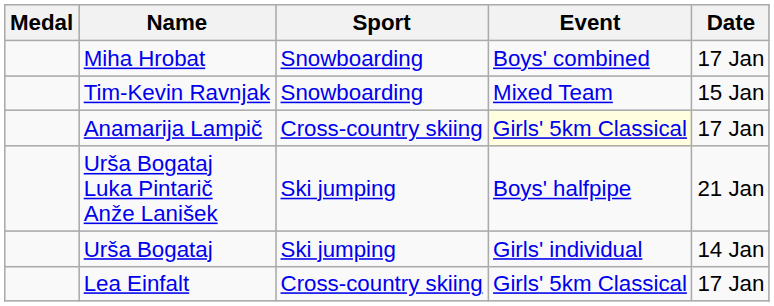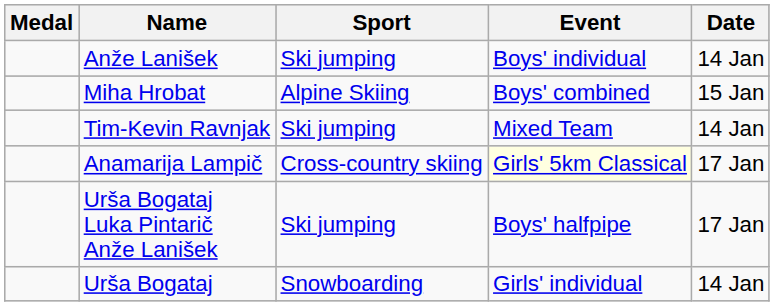+ row: Anže Lanišek | Ski jumping | Boys' individual | 14 Jan
Miha Hrobat | Sport: Snowboarding -> Alpine Skiing
Miha Hrobat | Date: 17 Jan -> 15 Jan
Tim-Kevin Ravnjak | Sport: Snowboarding -> Ski jumping
Tim-Kevin Ravnjak | Date: 15 Jan -> 14 Jan
Urša Bogataj Luka Pintarič Anže Lanišek | Date: 21 Jan -> 17 Jan
Urša Bogataj | Sport: Ski jumping -> Snowboarding
- row: Lea Einfalt | Cross-country skiing | Girls' 5km Classical | 17 Jan
